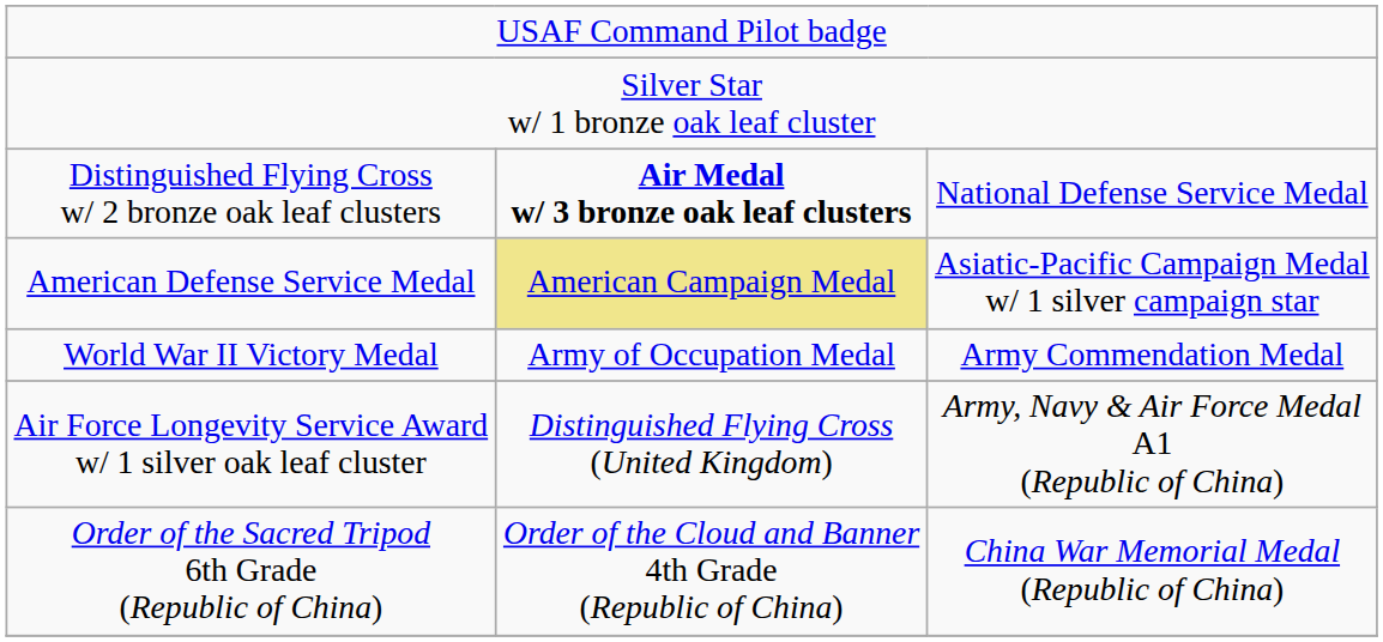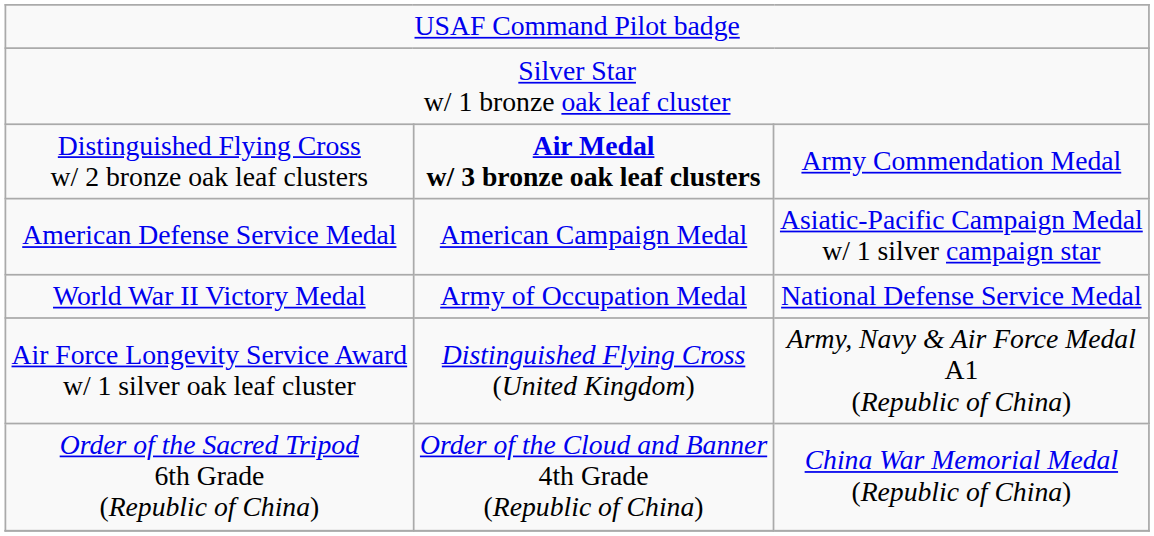Distinguished Flying Cross w/ 2 bronze oak leaf clusters | column 3: National Defense Service Medal -> Army Commendation Medal
American Defense Service Medal | column 2: khaki background -> no background
World War II Victory Medal | column 3: Army Commendation Medal -> National Defense Service Medal
